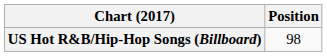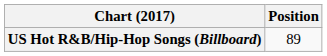US Hot R&B/Hip-Hop Songs (Billboard) | Position: 98 -> 89
